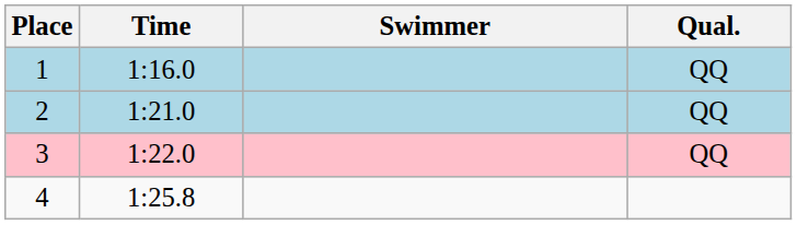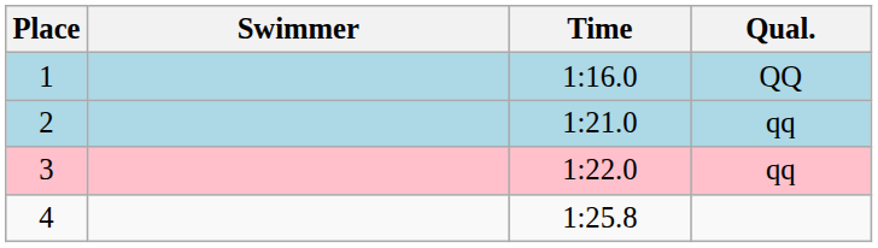columns swapped: Swimmer <-> Time
2 | Qual.: QQ -> qq
3 | Qual.: QQ -> qq
